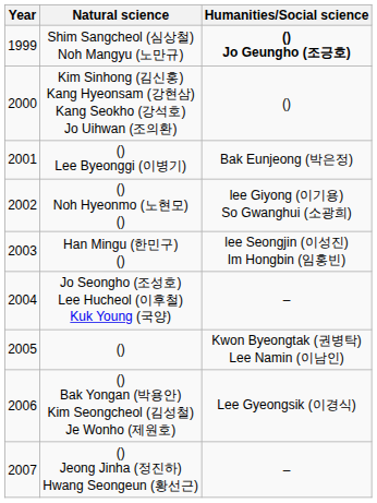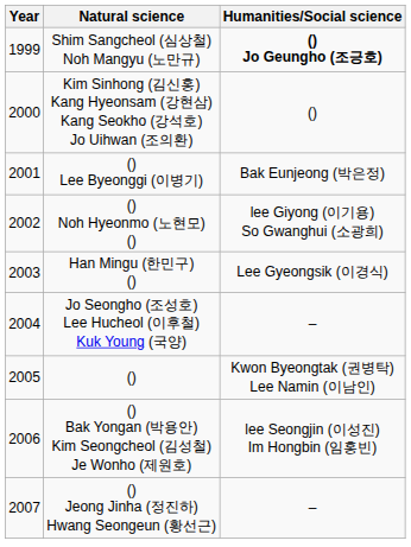Han Mingu (한민구) () | Humanities/Social science: lee Seongjin (이성진) Im Hongbin (임홍빈) -> Lee Gyeongsik (이경식)
() Bak Yongan (박용안) Kim Seongcheol (김성철) Je Wonho (제원호) | Humanities/Social science: Lee Gyeongsik (이경식) -> lee Seongjin (이성진) Im Hongbin (임홍빈)
